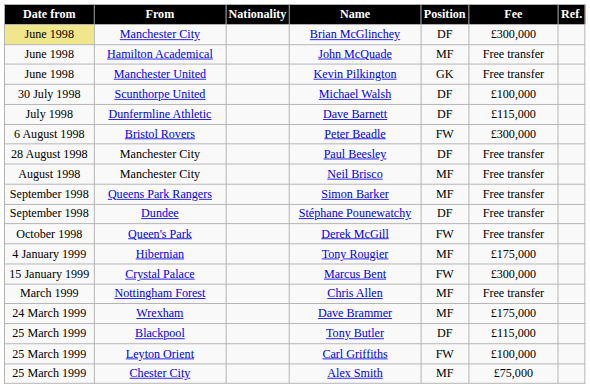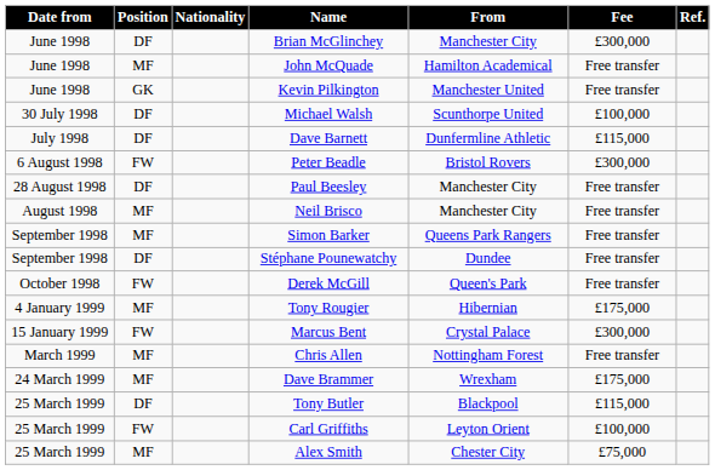columns swapped: Position <-> From
Brian McGlinchey | Date from: khaki background -> no background
